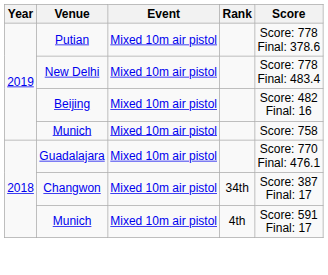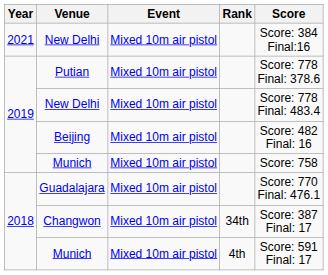+ row: 2021 | New Delhi | Mixed 10m air pistol | Score: 384 Final:16
